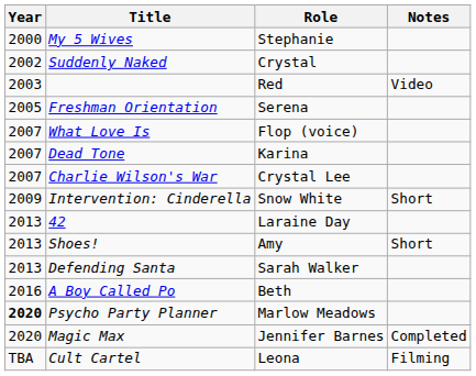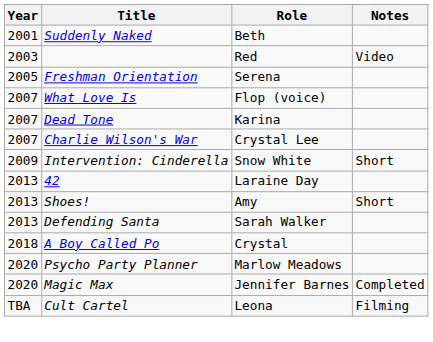- row: 2000 | My 5 Wives | Stephanie
Suddenly Naked | Year: 2002 -> 2001
Suddenly Naked | Role: Crystal -> Beth
A Boy Called Po | Year: 2016 -> 2018
A Boy Called Po | Role: Beth -> Crystal
Psycho Party Planner | Year: bold -> normal
